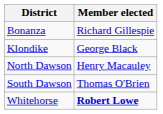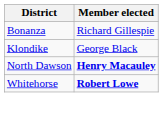North Dawson | Member elected: normal -> bold
- row: South Dawson | Thomas O'Brien
